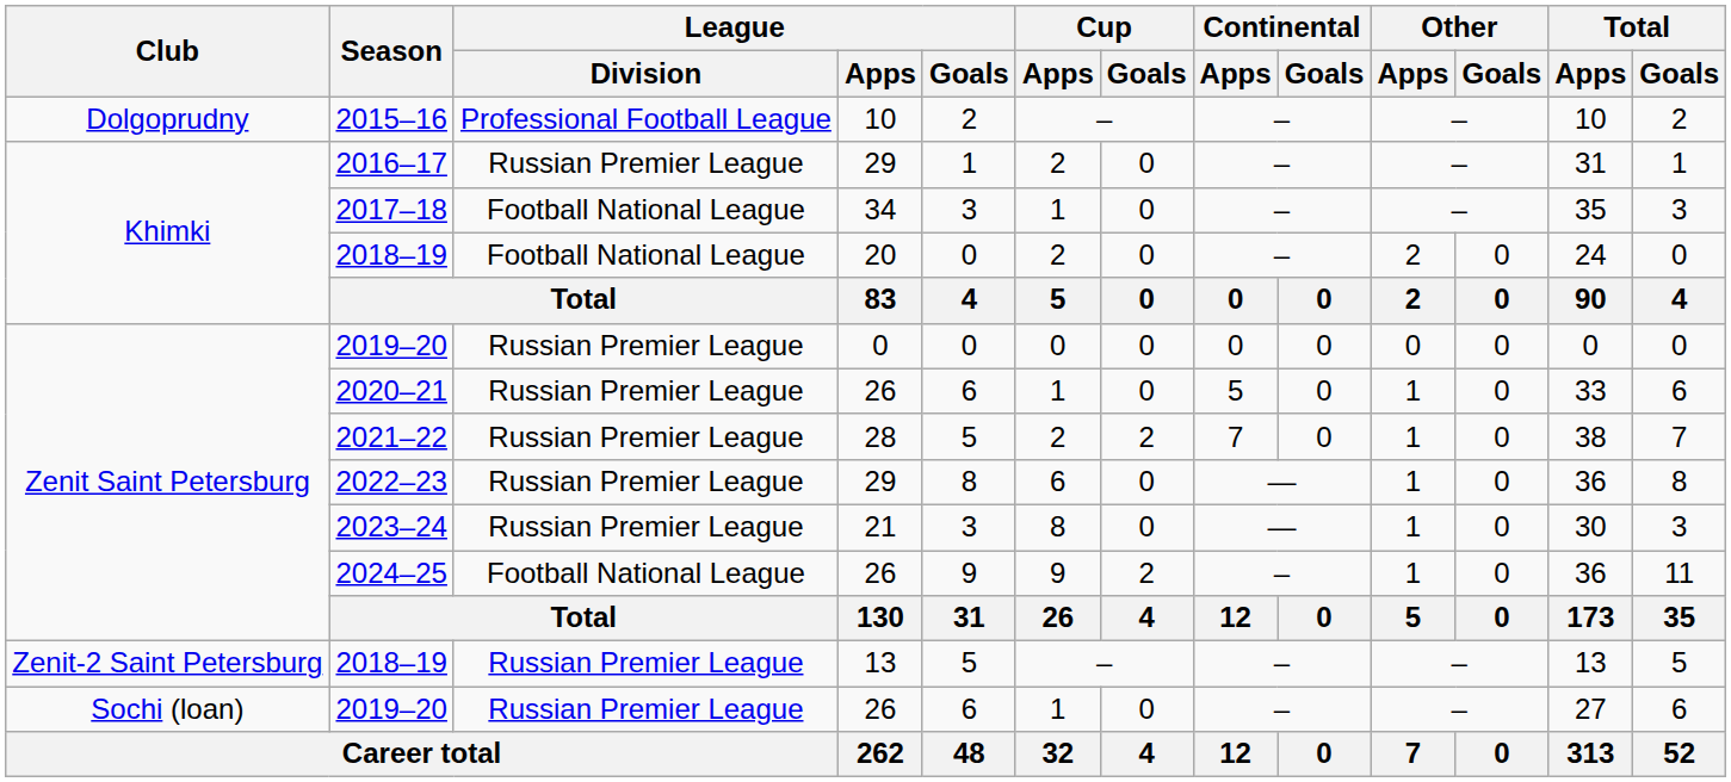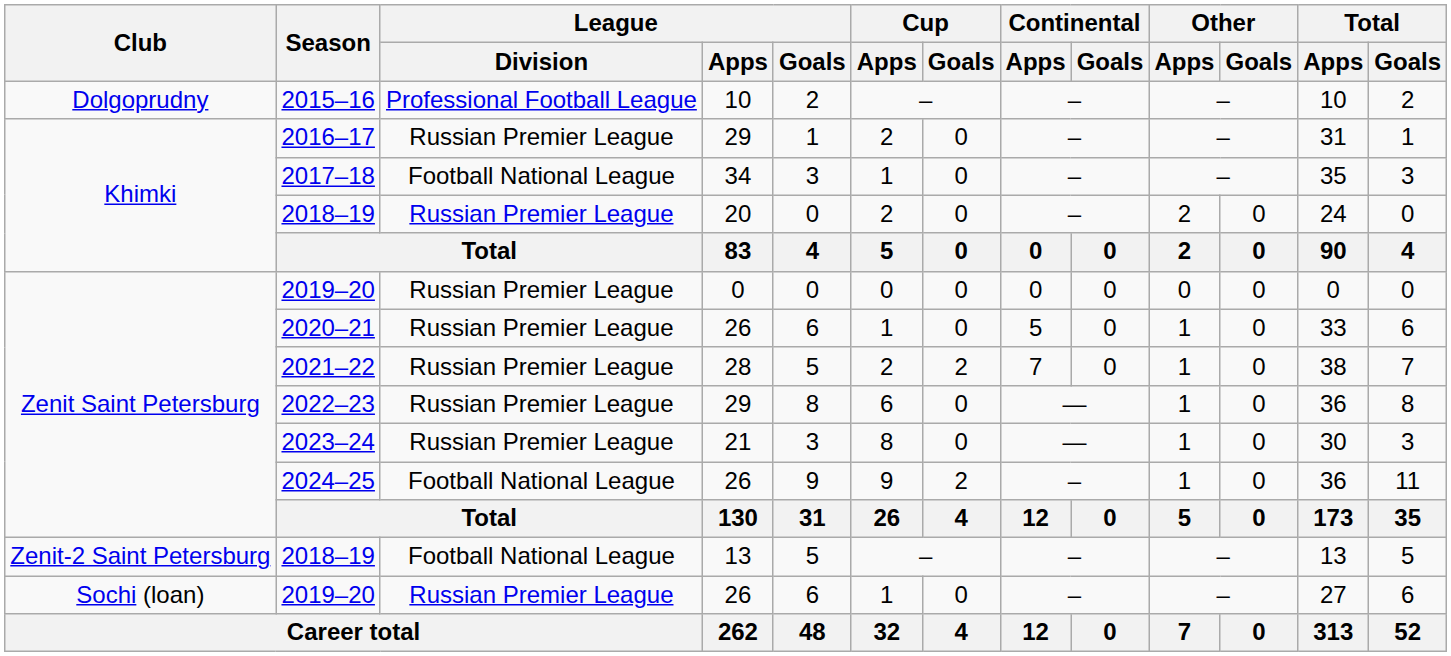2018–19 / 20 | League / Division: Football National League -> Russian Premier League
2018–19 / 13 | League / Division: Russian Premier League -> Football National League
